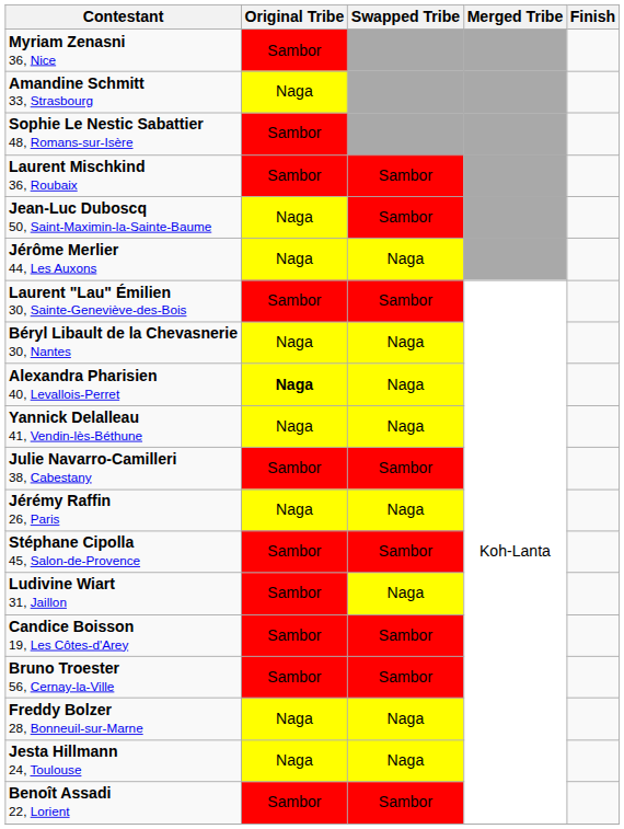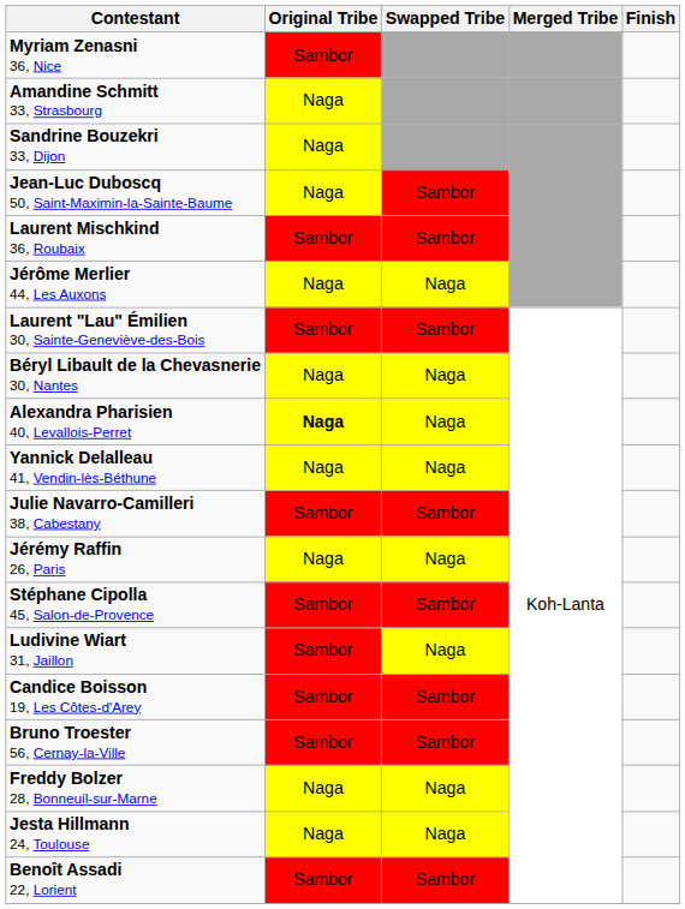- row: Sophie Le Nestic Sabattier 48, Romans-sur-Isère | Sambor
+ row: Sandrine Bouzekri 33, Dijon | Naga
rows swapped: Laurent Mischkind 36, Roubaix <-> Jean-Luc Duboscq 50, Saint-Maximin-la-Sainte-Baume
